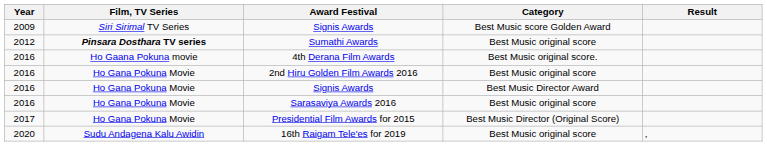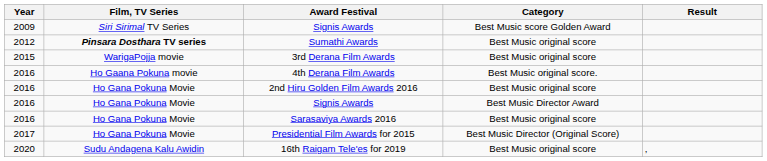+ row: 2015 | WarigaPojja movie | 3rd Derana Film Awards | Best Music original score
